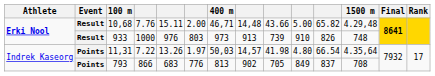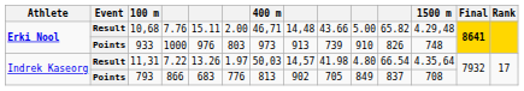933 | Event: Result -> Points
11,31 | Event: Points -> Result
